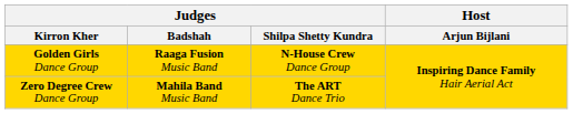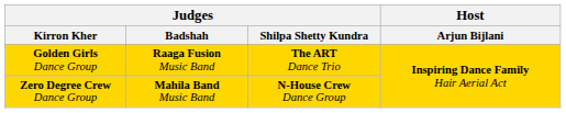Golden Girls Dance Group | Judges / Shilpa Shetty Kundra: N-House Crew Dance Group -> The ART Dance Trio
Zero Degree Crew Dance Group | Judges / Shilpa Shetty Kundra: The ART Dance Trio -> N-House Crew Dance Group
